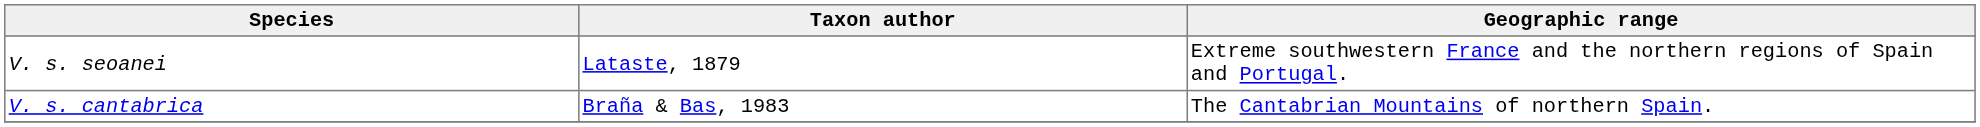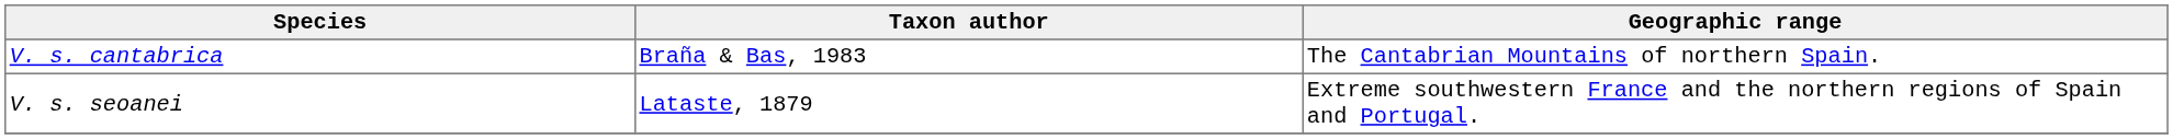rows swapped: V. s. cantabrica <-> V. s. seoanei
